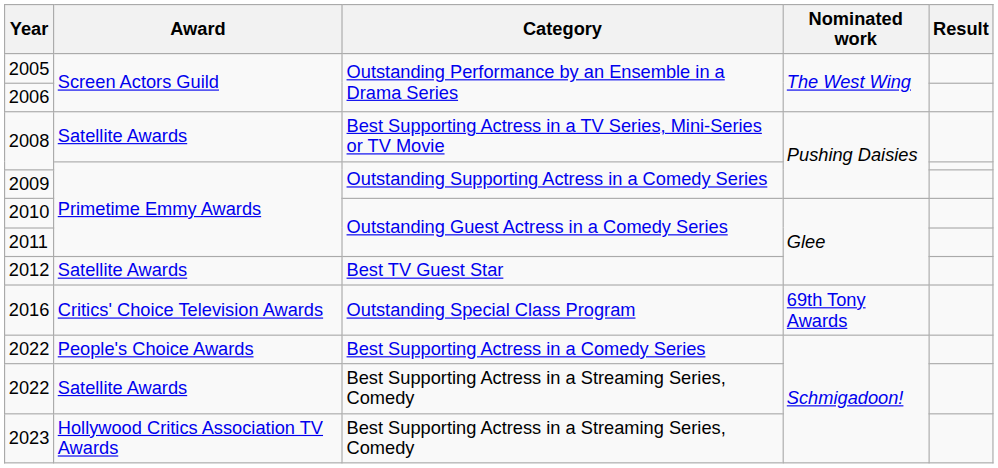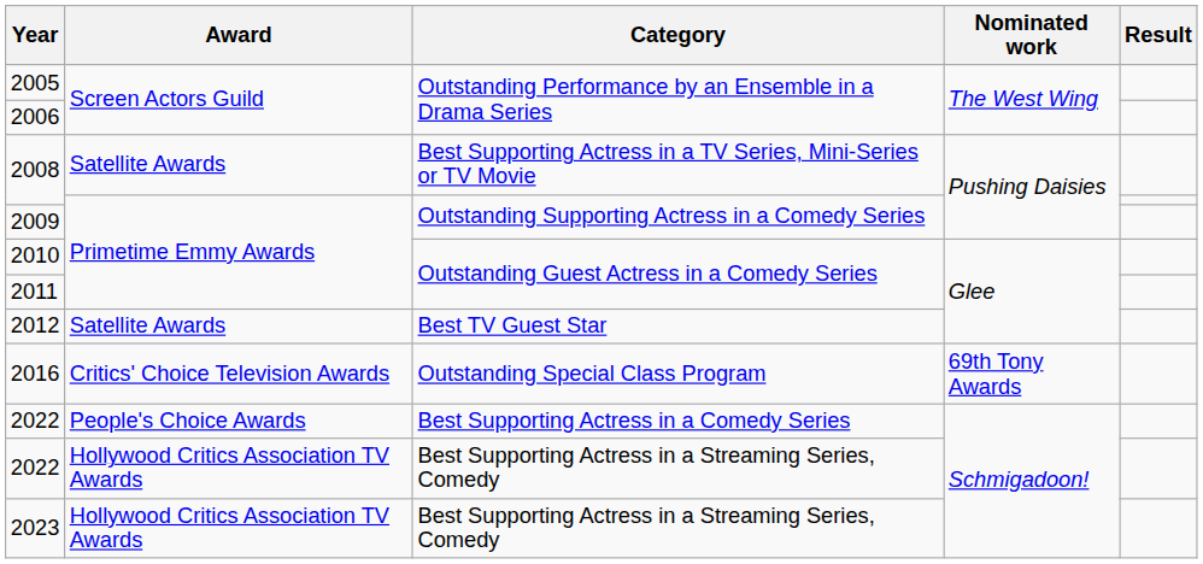2022 / Best Supporting Actress in a Streaming Series, Comedy | Award: Satellite Awards -> Hollywood Critics Association TV Awards
